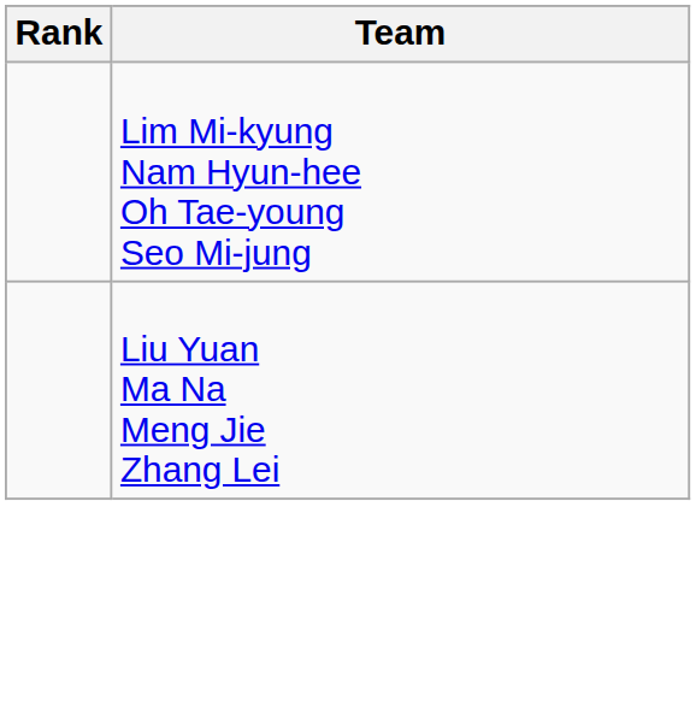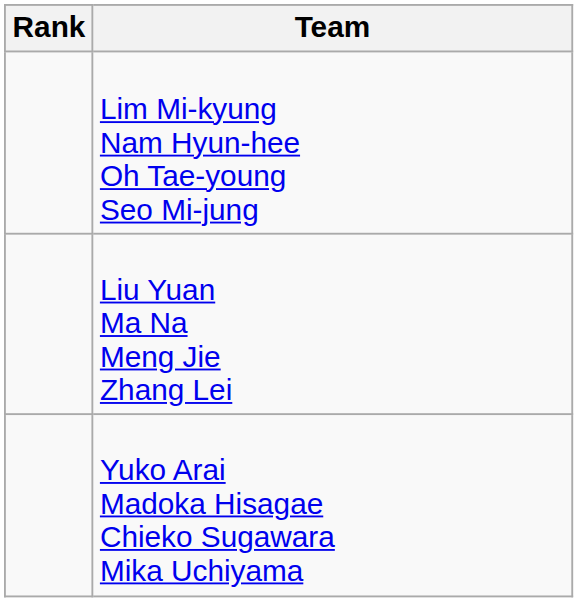+ row: Yuko Arai Madoka Hisagae Chieko Sugawara Mika Uchiyama
